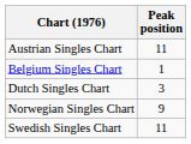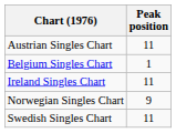- row: Dutch Singles Chart | 3
+ row: Ireland Singles Chart | 11
